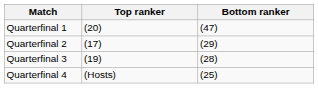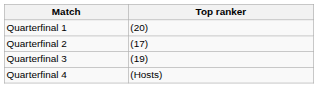- column: Bottom ranker | (47) | (29) | (28) | (25)
